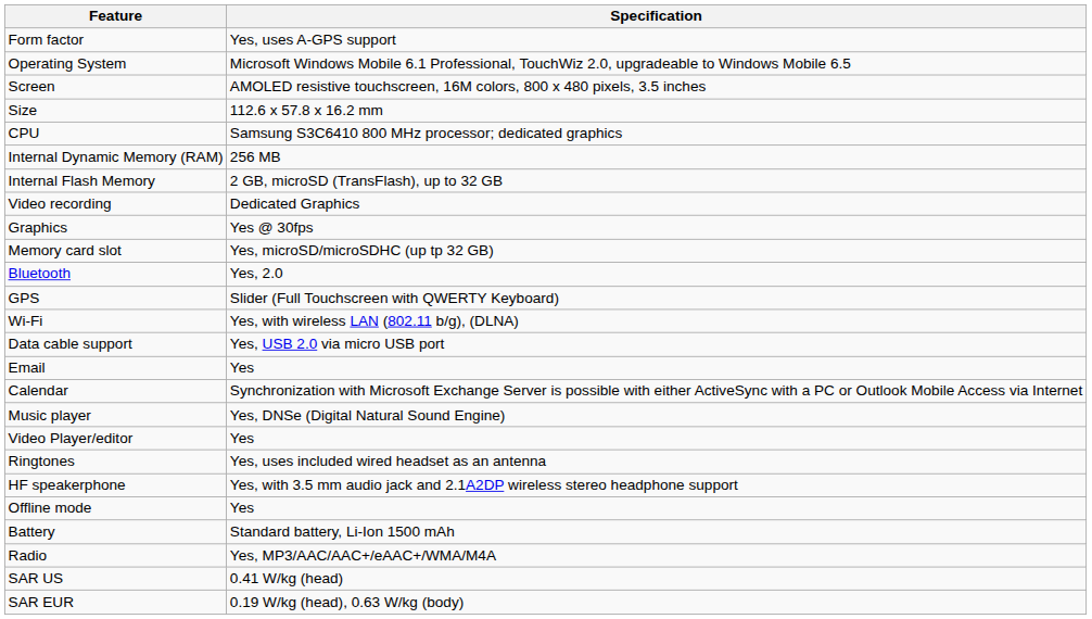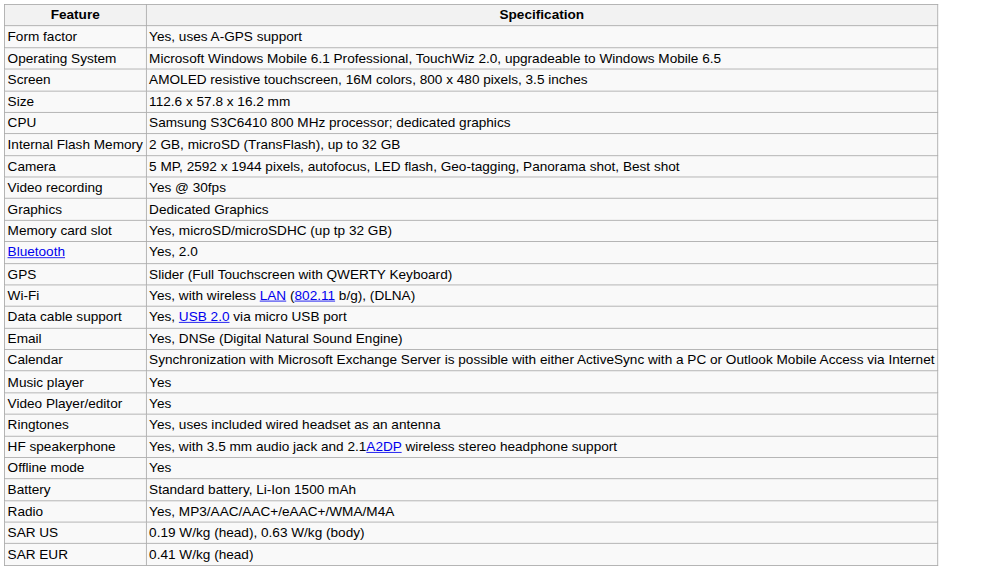- row: Internal Dynamic Memory (RAM) | 256 MB
+ row: Camera | 5 MP, 2592 x 1944 pixels, autofocus, LED flash, Geo-tagging, Panorama shot, Best shot
Video recording | Specification: Dedicated Graphics -> Yes @ 30fps
Graphics | Specification: Yes @ 30fps -> Dedicated Graphics
Email | Specification: Yes -> Yes, DNSe (Digital Natural Sound Engine)
Music player | Specification: Yes, DNSe (Digital Natural Sound Engine) -> Yes
SAR US | Specification: 0.41 W/kg (head) -> 0.19 W/kg (head), 0.63 W/kg (body)
SAR EUR | Specification: 0.19 W/kg (head), 0.63 W/kg (body) -> 0.41 W/kg (head)
